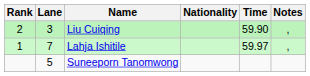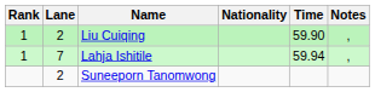Liu Cuiqing | Rank: 2 -> 1
Liu Cuiqing | Lane: 3 -> 2
Lahja Ishitile | Time: 59.97 -> 59.94
Suneeporn Tanomwong | Lane: 5 -> 2
